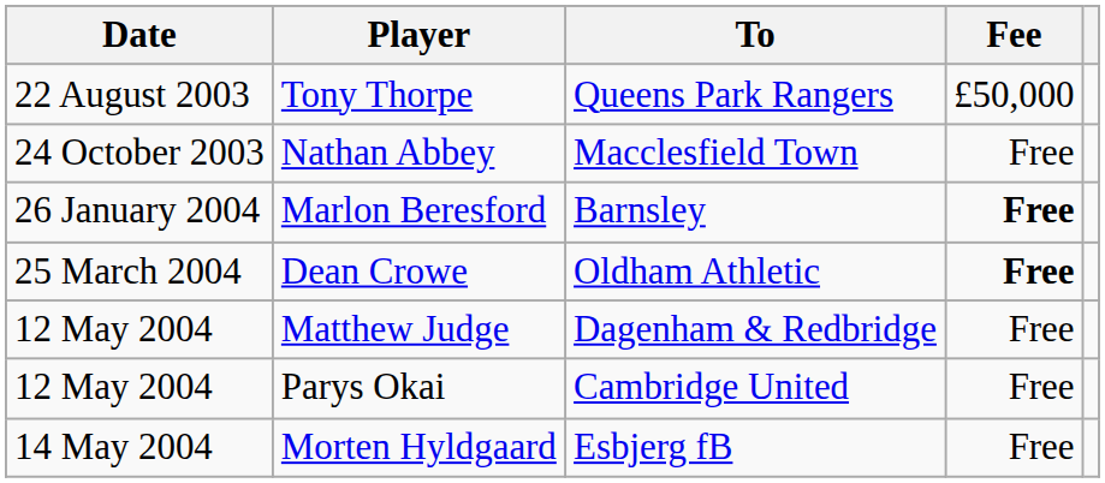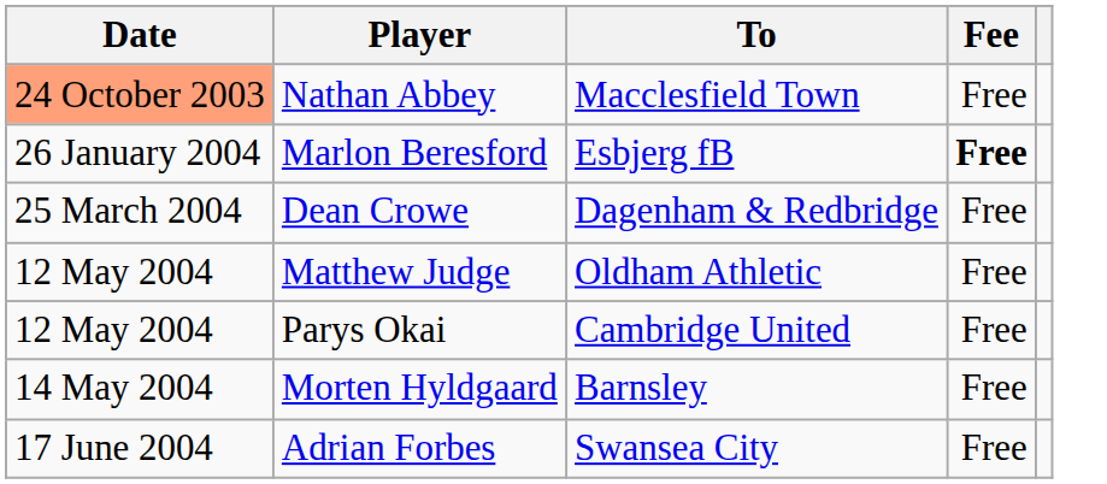- row: 22 August 2003 | Tony Thorpe | Queens Park Rangers | £50,000
Nathan Abbey | Date: no background -> lightsalmon background
Marlon Beresford | To: Barnsley -> Esbjerg fB
Dean Crowe | To: Oldham Athletic -> Dagenham & Redbridge
Dean Crowe | Fee: bold -> normal
Matthew Judge | To: Dagenham & Redbridge -> Oldham Athletic
Morten Hyldgaard | To: Esbjerg fB -> Barnsley
+ row: 17 June 2004 | Adrian Forbes | Swansea City | Free
